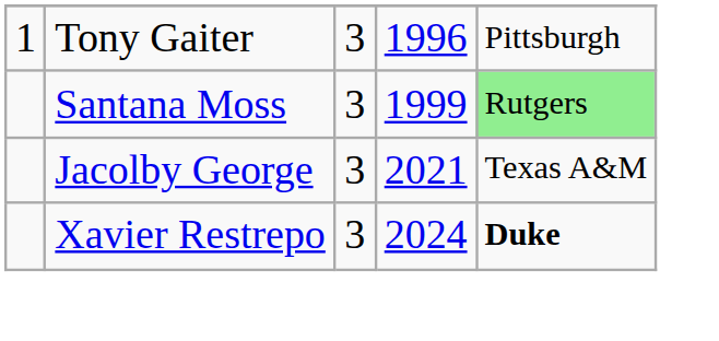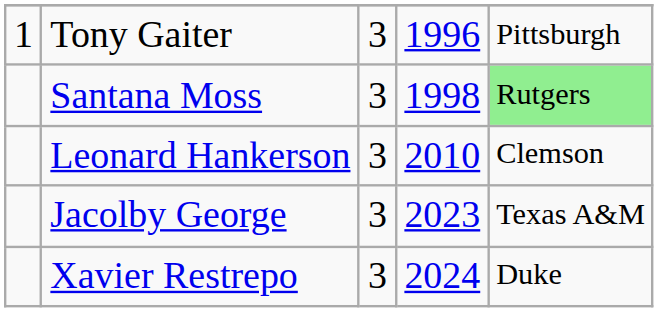Santana Moss | column 4: 1999 -> 1998
+ row: Leonard Hankerson | 3 | 2010 | Clemson
Jacolby George | column 4: 2021 -> 2023
Xavier Restrepo | column 5: bold -> normal
